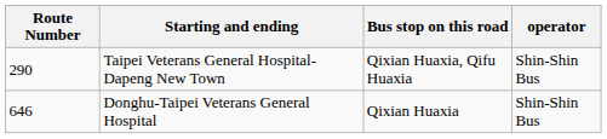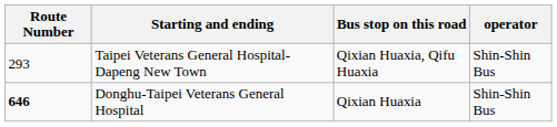Taipei Veterans General Hospital-Dapeng New Town | Route Number: 290 -> 293
Donghu-Taipei Veterans General Hospital | Route Number: normal -> bold
